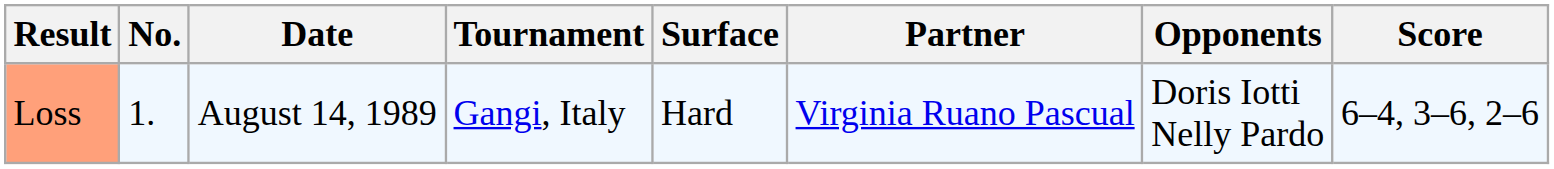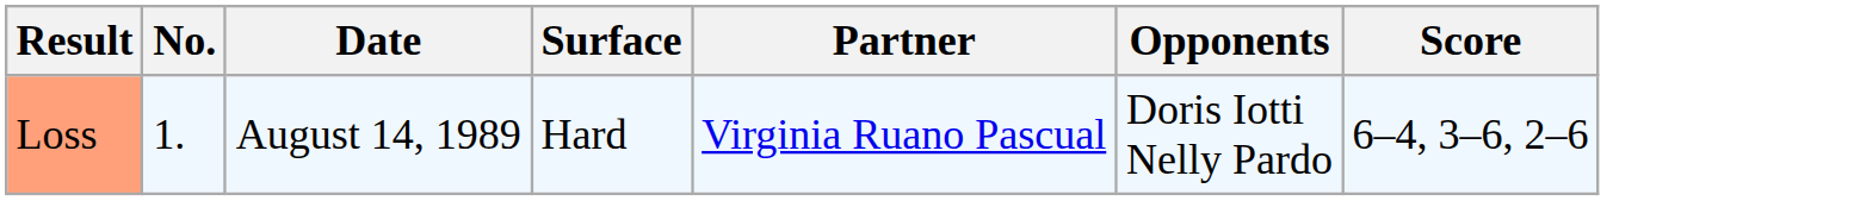- column: Tournament | Gangi, Italy
